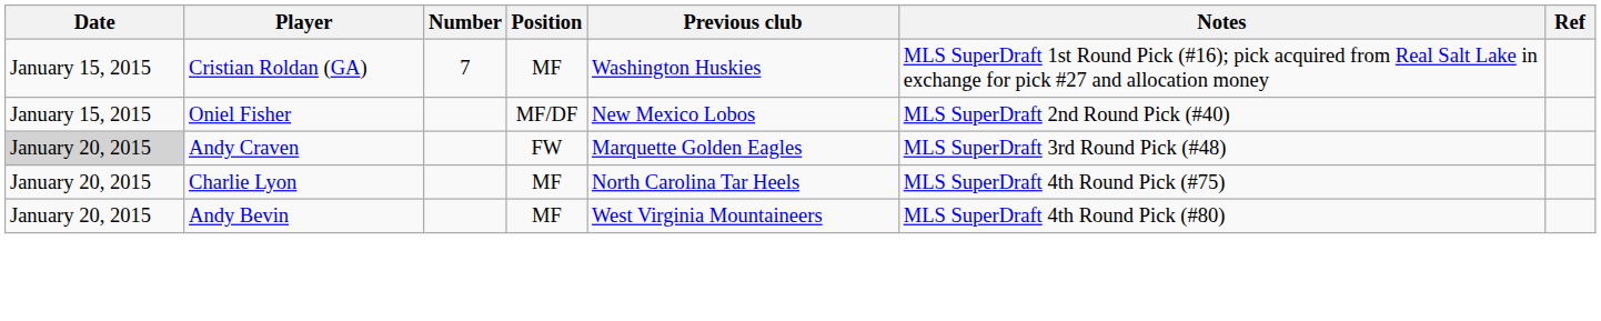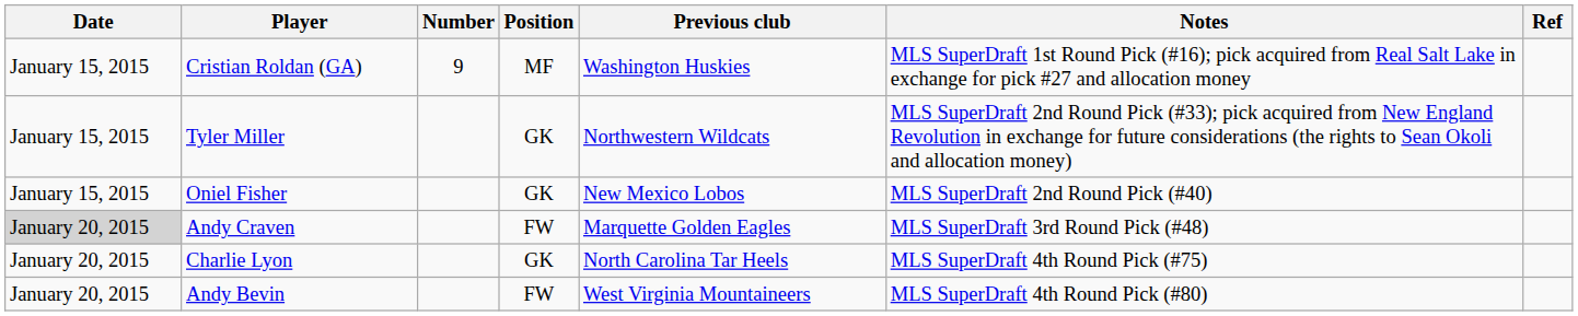Cristian Roldan (GA) | Number: 7 -> 9
+ row: January 15, 2015 | Tyler Miller | GK | Northwestern Wildcats | MLS SuperDraft 2nd Round Pick (#33); pick acquired from New England Revolution in exchange for future considerations (the rights to Sean Okoli and allocation money)
Oniel Fisher | Position: MF/DF -> GK
Charlie Lyon | Position: MF -> GK
Andy Bevin | Position: MF -> FW
